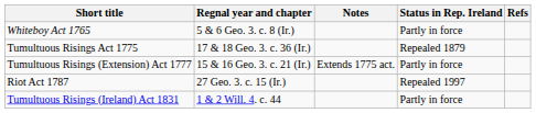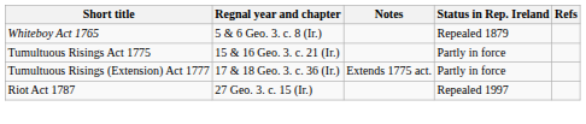Whiteboy Act 1765 | Status in Rep. Ireland: Partly in force -> Repealed 1879
Tumultuous Risings Act 1775 | Regnal year and chapter: 17 & 18 Geo. 3. c. 36 (Ir.) -> 15 & 16 Geo. 3. c. 21 (Ir.)
Tumultuous Risings Act 1775 | Status in Rep. Ireland: Repealed 1879 -> Partly in force
Tumultuous Risings (Extension) Act 1777 | Regnal year and chapter: 15 & 16 Geo. 3. c. 21 (Ir.) -> 17 & 18 Geo. 3. c. 36 (Ir.)
- row: Tumultuous Risings (Ireland) Act 1831 | 1 & 2 Will. 4. c. 44 | Partly in force
